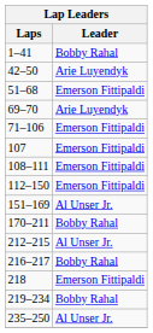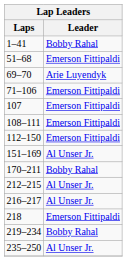- row: 42–50 | Arie Luyendyk
216–217 | Leader: Bobby Rahal -> Al Unser Jr.
